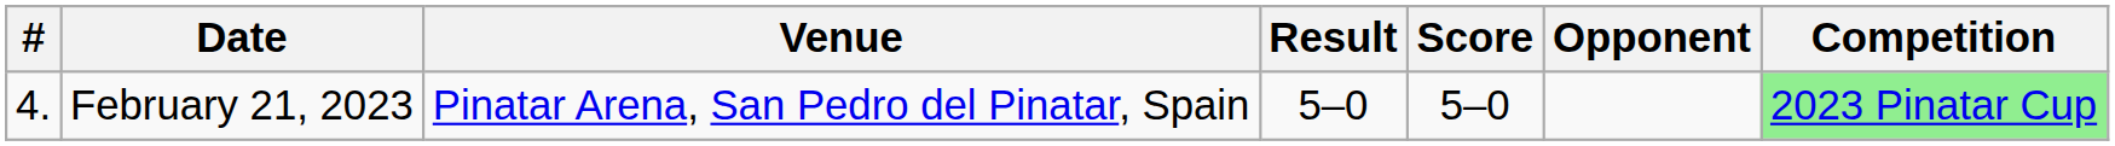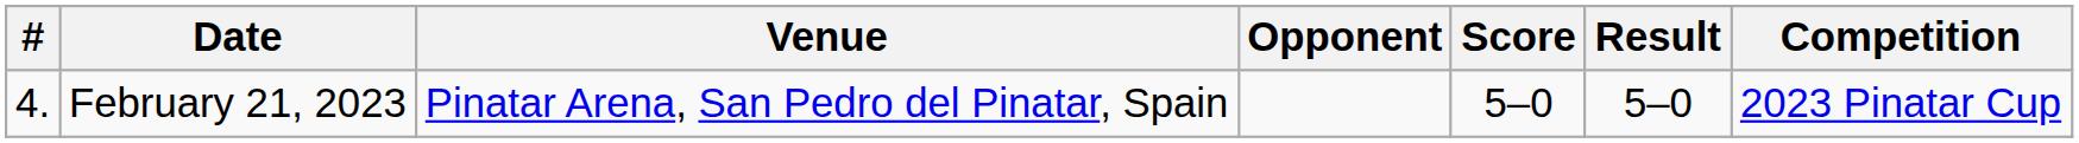columns swapped: Opponent <-> Result
February 21, 2023 | Competition: lightgreen background -> no background
